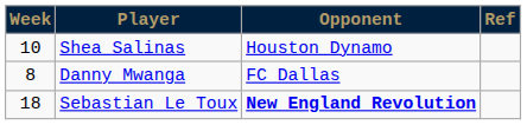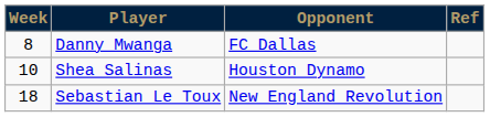rows swapped: Danny Mwanga <-> Shea Salinas
Sebastian Le Toux | Opponent: bold -> normal
